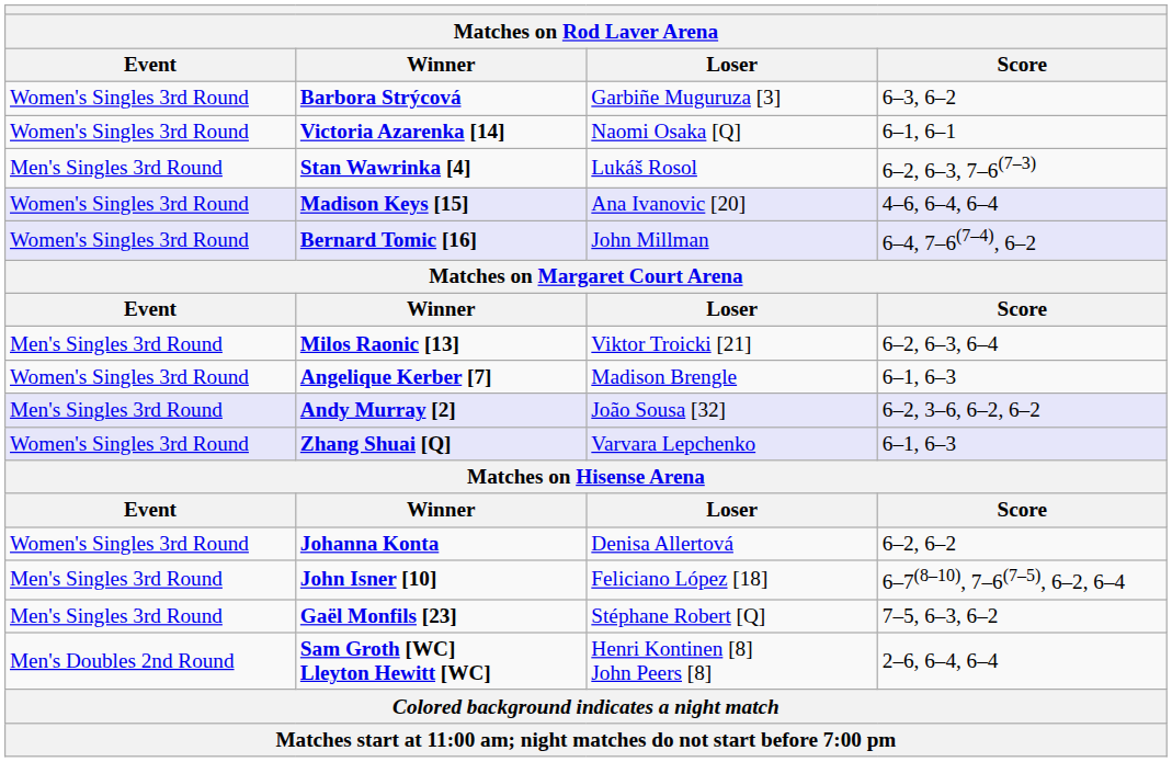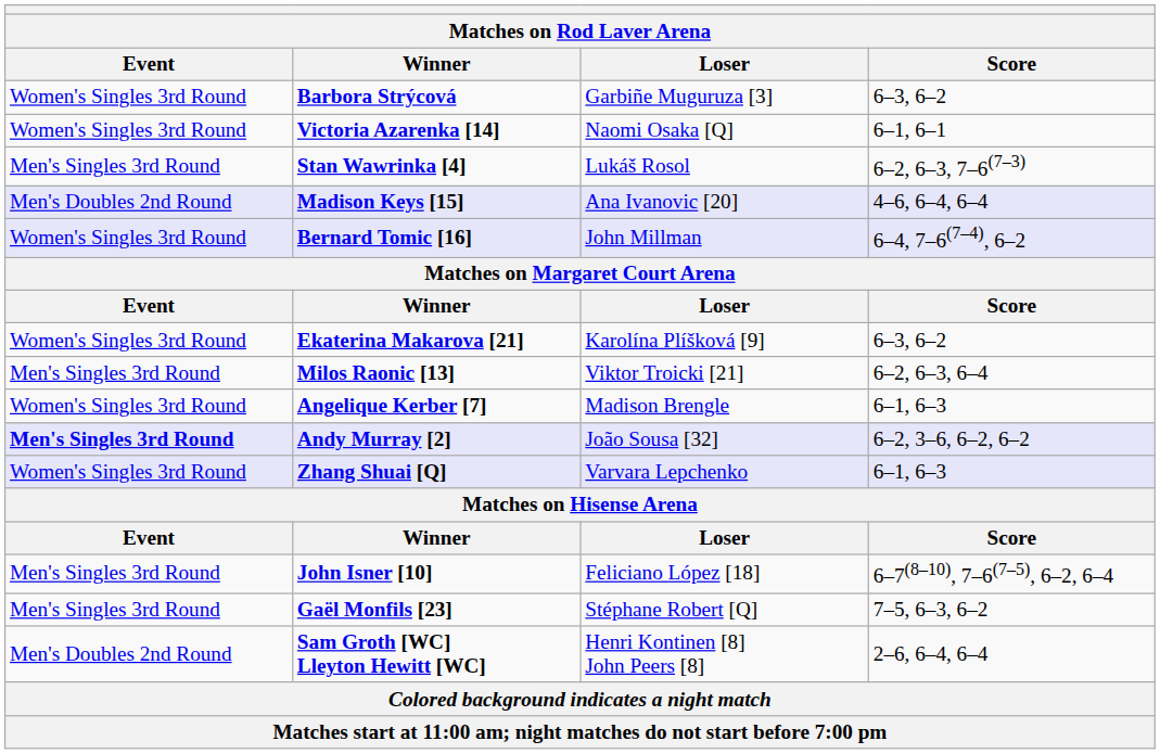Madison Keys [15] | Event: Women's Singles 3rd Round -> Men's Doubles 2nd Round
+ row: Women's Singles 3rd Round | Ekaterina Makarova [21] | Karolína Plíšková [9] | 6–3, 6–2
Andy Murray [2] | Event: normal -> bold
- row: Women's Singles 3rd Round | Johanna Konta | Denisa Allertová | 6–2, 6–2
